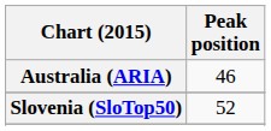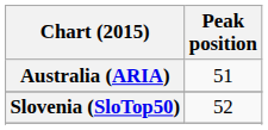Australia (ARIA) | Peak position: 46 -> 51
